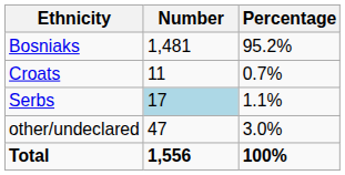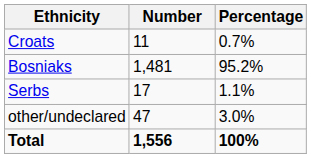rows swapped: Bosniaks <-> Croats
Serbs | Number: lightblue background -> no background
